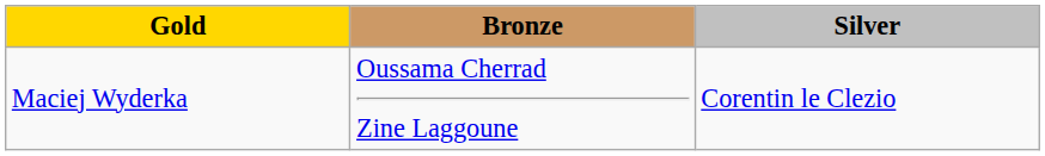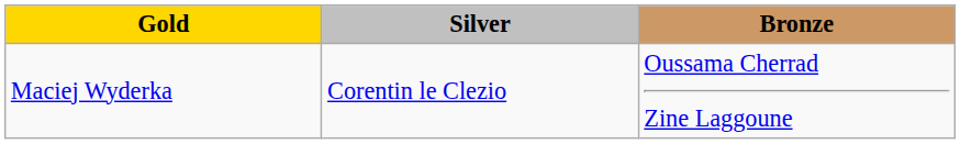columns swapped: Silver <-> Bronze
